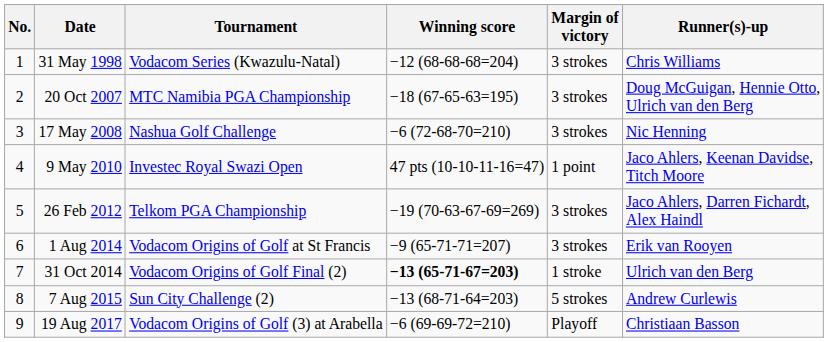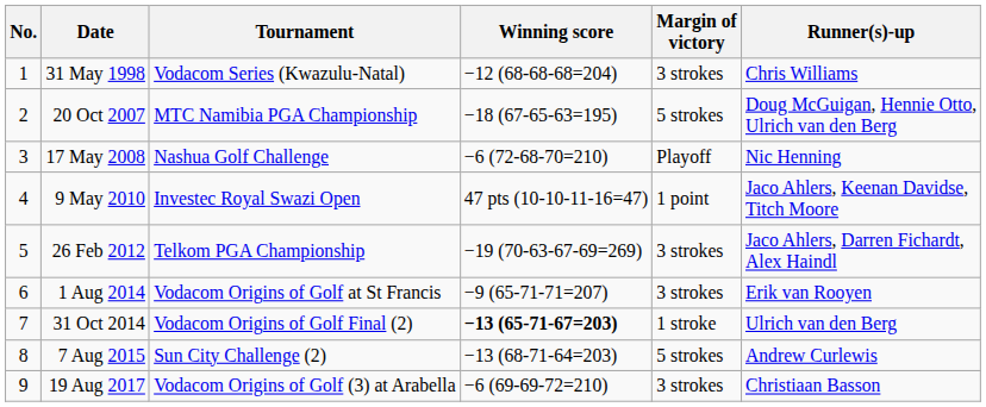20 Oct 2007 | Margin of victory: 3 strokes -> 5 strokes
17 May 2008 | Margin of victory: 3 strokes -> Playoff
19 Aug 2017 | Margin of victory: Playoff -> 3 strokes
